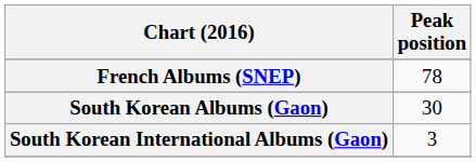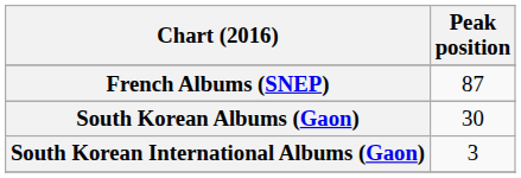French Albums (SNEP) | Peak position: 78 -> 87
